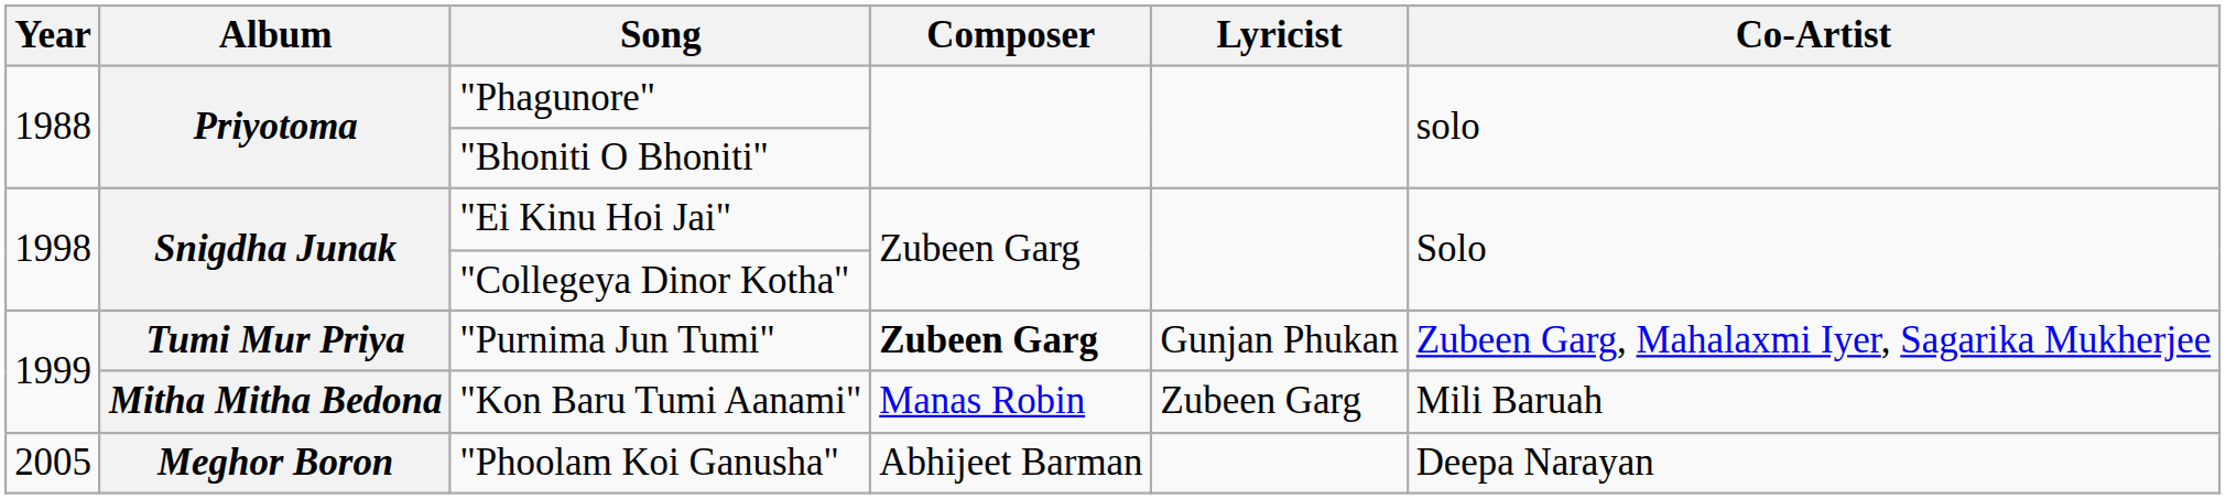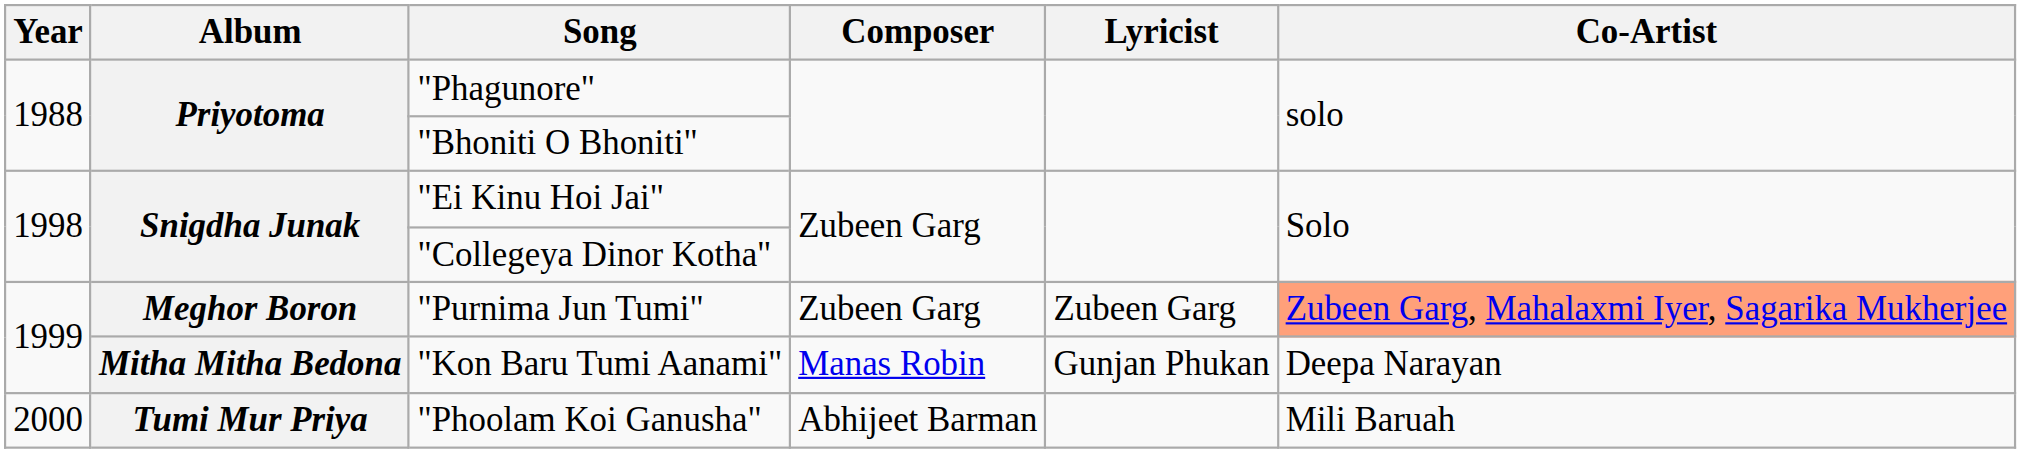"Purnima Jun Tumi" | Album: Tumi Mur Priya -> Meghor Boron
"Purnima Jun Tumi" | Composer: bold -> normal
"Purnima Jun Tumi" | Lyricist: Gunjan Phukan -> Zubeen Garg
"Purnima Jun Tumi" | Co-Artist: no background -> lightsalmon background
"Kon Baru Tumi Aanami" | Lyricist: Zubeen Garg -> Gunjan Phukan
"Kon Baru Tumi Aanami" | Co-Artist: Mili Baruah -> Deepa Narayan
"Phoolam Koi Ganusha" | Year: 2005 -> 2000
"Phoolam Koi Ganusha" | Album: Meghor Boron -> Tumi Mur Priya
"Phoolam Koi Ganusha" | Co-Artist: Deepa Narayan -> Mili Baruah
